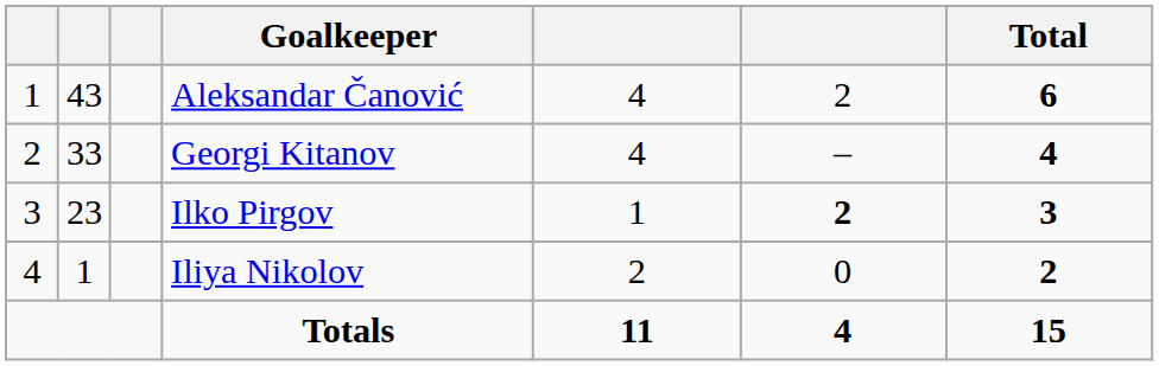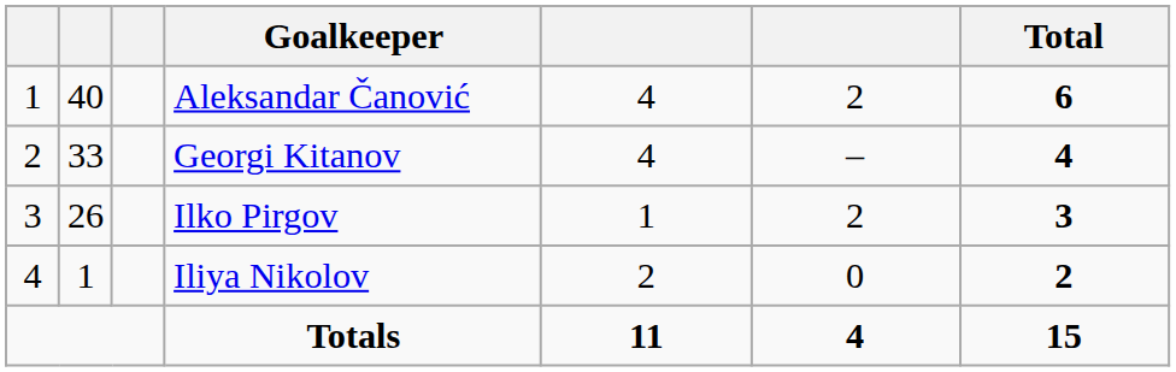Aleksandar Čanović | column 2: 43 -> 40
Ilko Pirgov | column 2: 23 -> 26
Ilko Pirgov | column 6: bold -> normal
